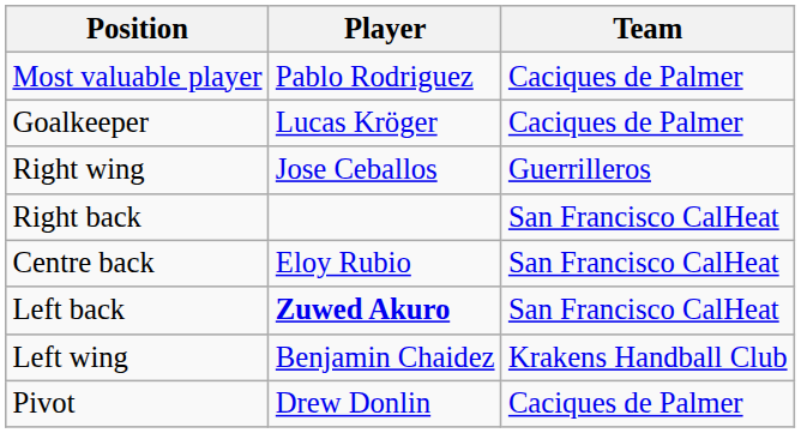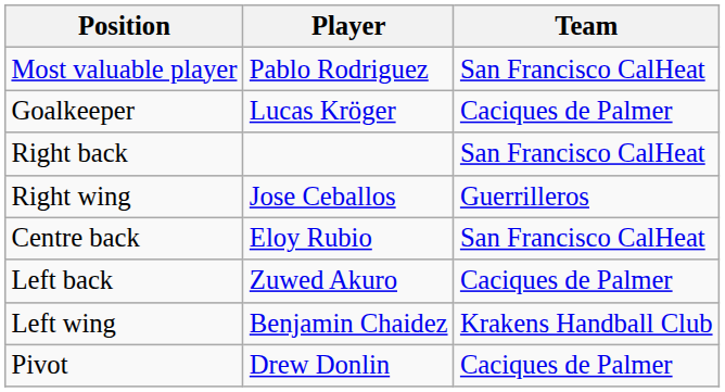Most valuable player | Team: Caciques de Palmer -> San Francisco CalHeat
rows swapped: Right wing <-> Right back
Left back | Player: bold -> normal
Left back | Team: San Francisco CalHeat -> Caciques de Palmer
